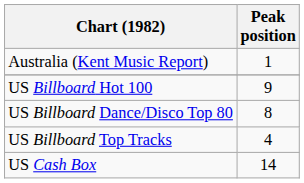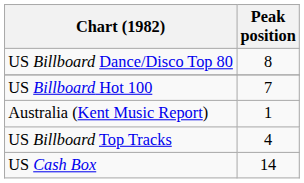rows swapped: Australia (Kent Music Report) <-> US Billboard Dance/Disco Top 80
US Billboard Hot 100 | Peak position: 9 -> 7
